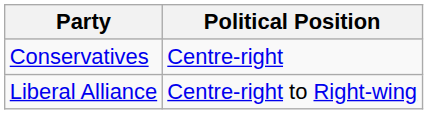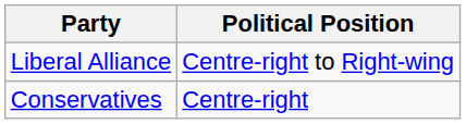rows swapped: Conservatives <-> Liberal Alliance
